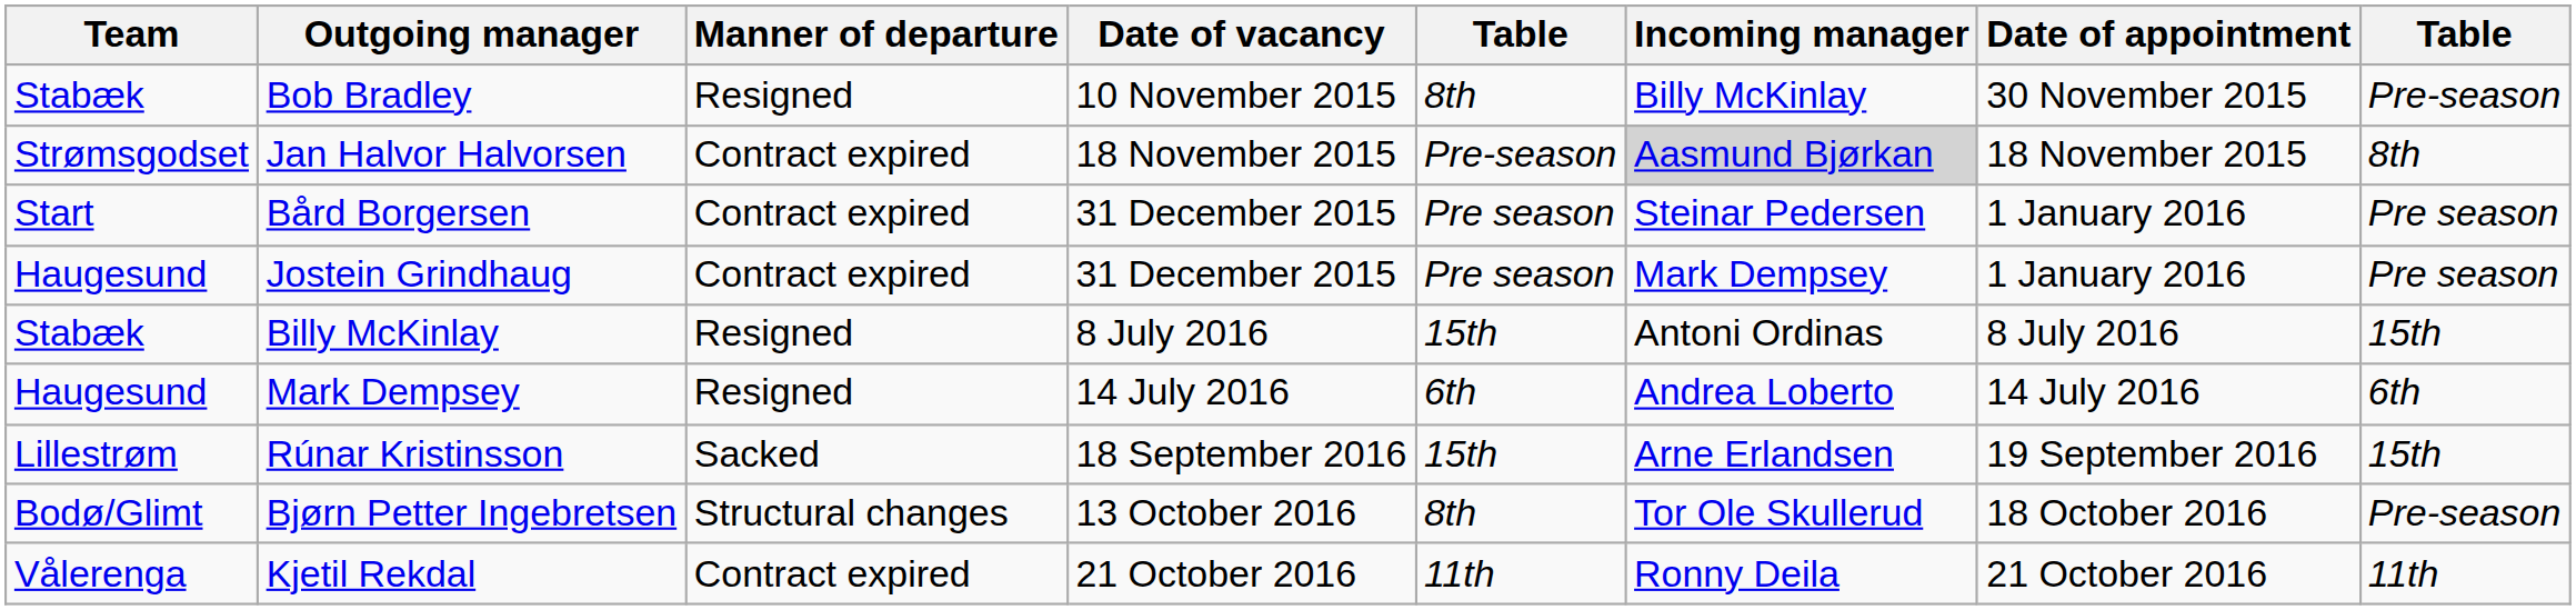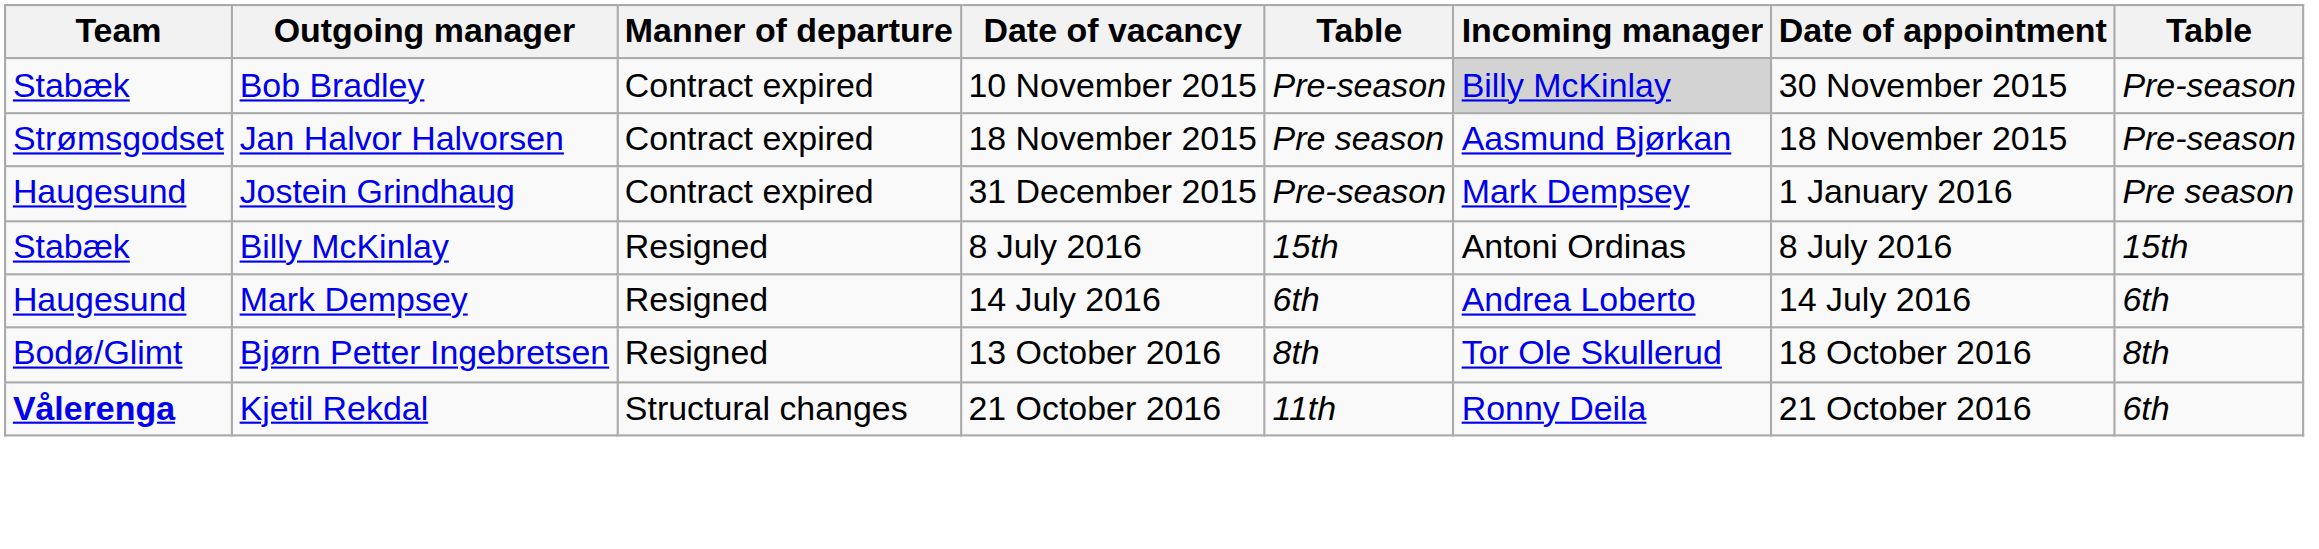Bob Bradley | Manner of departure: Resigned -> Contract expired
Bob Bradley | column 5: 8th -> Pre-season
Bob Bradley | Incoming manager: no background -> lightgrey background
Jan Halvor Halvorsen | column 5: Pre-season -> Pre season
Jan Halvor Halvorsen | Incoming manager: lightgrey background -> no background
Jan Halvor Halvorsen | column 8: 8th -> Pre-season
- row: Start | Bård Borgersen | Contract expired | 31 December 2015 | Pre season | Steinar Pedersen | 1 January 2016 | Pre season
Jostein Grindhaug | column 5: Pre season -> Pre-season
- row: Lillestrøm | Rúnar Kristinsson | Sacked | 18 September 2016 | 15th | Arne Erlandsen | 19 September 2016 | 15th
Bjørn Petter Ingebretsen | Manner of departure: Structural changes -> Resigned
Bjørn Petter Ingebretsen | column 8: Pre-season -> 8th
Kjetil Rekdal | Team: normal -> bold
Kjetil Rekdal | Manner of departure: Contract expired -> Structural changes
Kjetil Rekdal | column 8: 11th -> 6th
